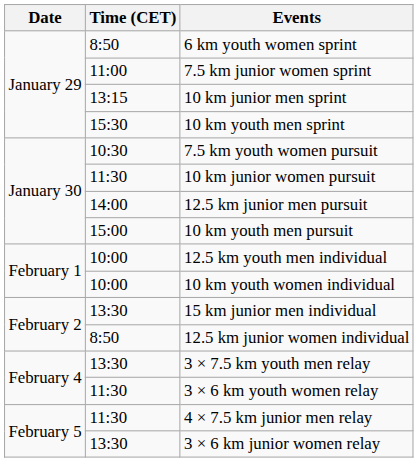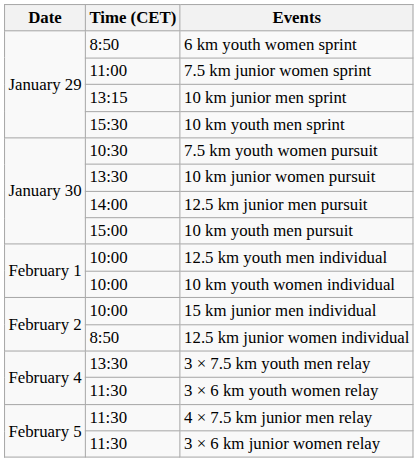10 km junior women pursuit | Time (CET): 11:30 -> 13:30
15 km junior men individual | Time (CET): 13:30 -> 10:00
3 × 6 km junior women relay | Time (CET): 13:30 -> 11:30
